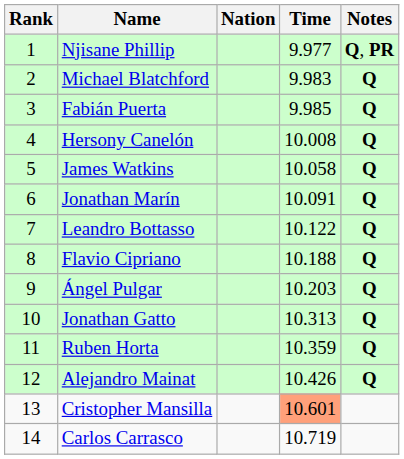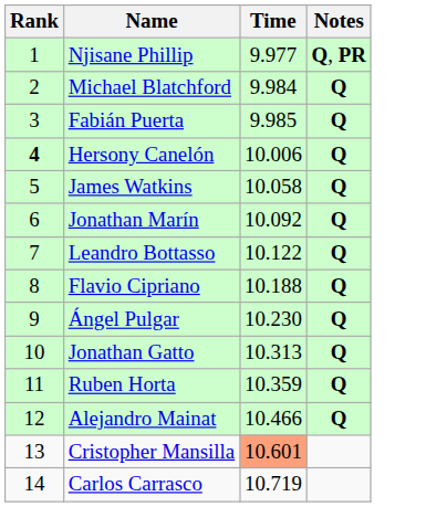- column: Nation
Michael Blatchford | Time: 9.983 -> 9.984
Hersony Canelón | Rank: normal -> bold
Hersony Canelón | Time: 10.008 -> 10.006
Jonathan Marín | Time: 10.091 -> 10.092
Ángel Pulgar | Time: 10.203 -> 10.230
Alejandro Mainat | Time: 10.426 -> 10.466
